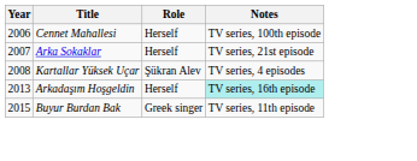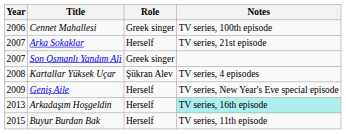Cennet Mahallesi | Role: Herself -> Greek singer
+ row: 2007 | Son Osmanlı Yandım Ali | Greek singer
+ row: 2009 | Geniş Aile | Herself | TV series, New Year's Eve special episode
Buyur Burdan Bak | Role: Greek singer -> Herself
